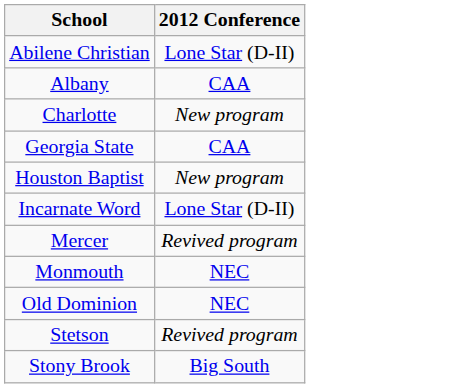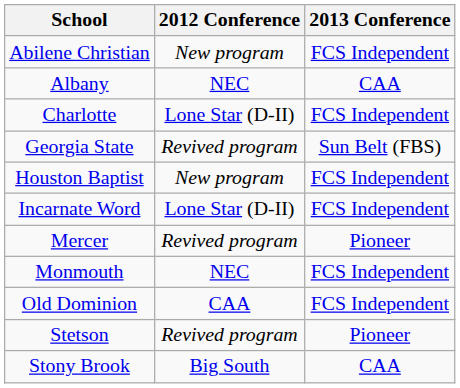+ column: 2013 Conference | FCS Independent | CAA | FCS Independent | Sun Belt (FBS) | FCS Independent | FCS Independent | Pioneer | FCS Independent | FCS Independent | Pioneer | CAA
Abilene Christian | 2012 Conference: Lone Star (D-II) -> New program
Albany | 2012 Conference: CAA -> NEC
Charlotte | 2012 Conference: New program -> Lone Star (D-II)
Georgia State | 2012 Conference: CAA -> Revived program
Old Dominion | 2012 Conference: NEC -> CAA
